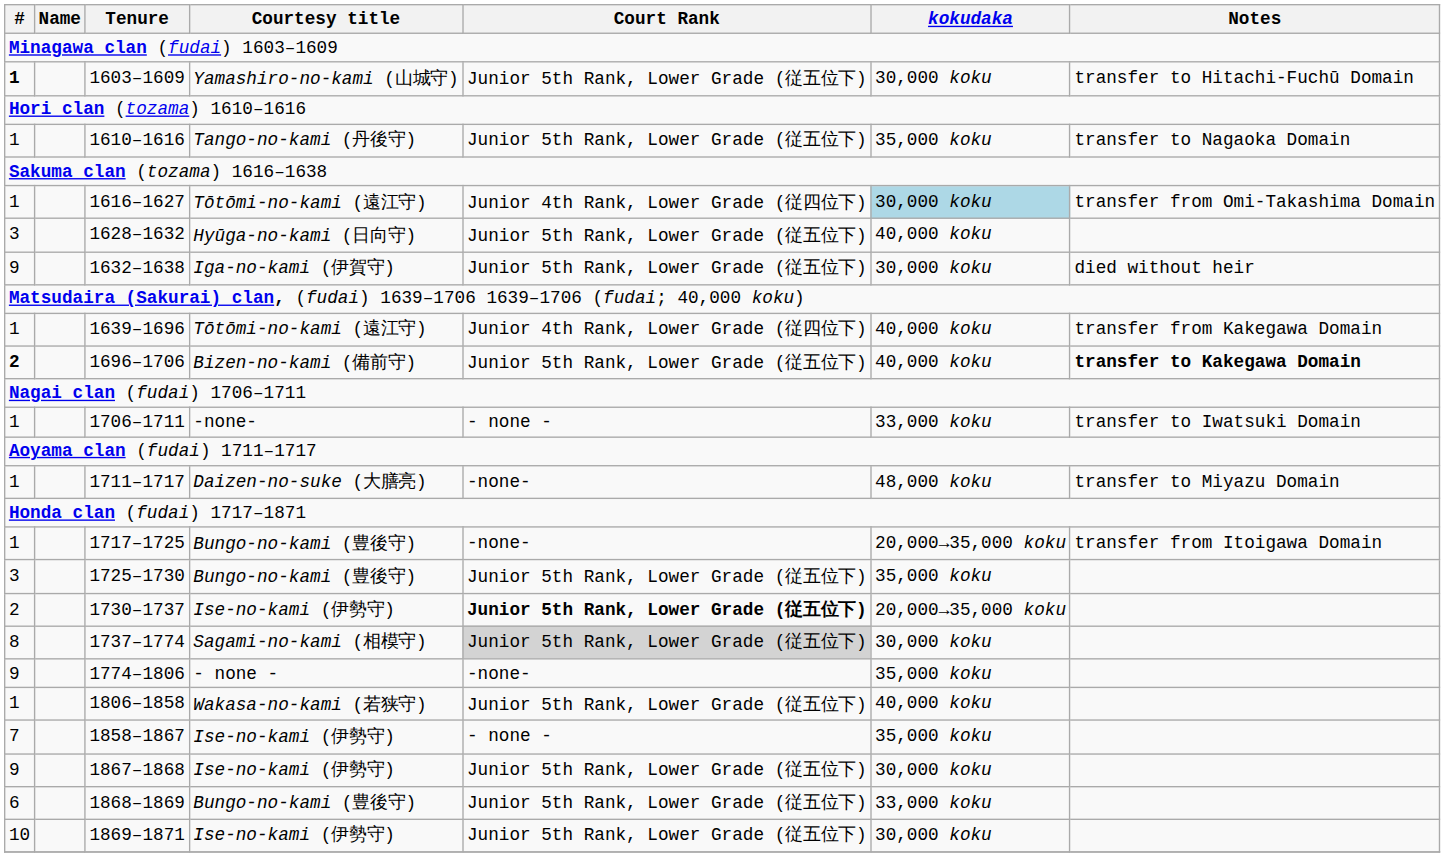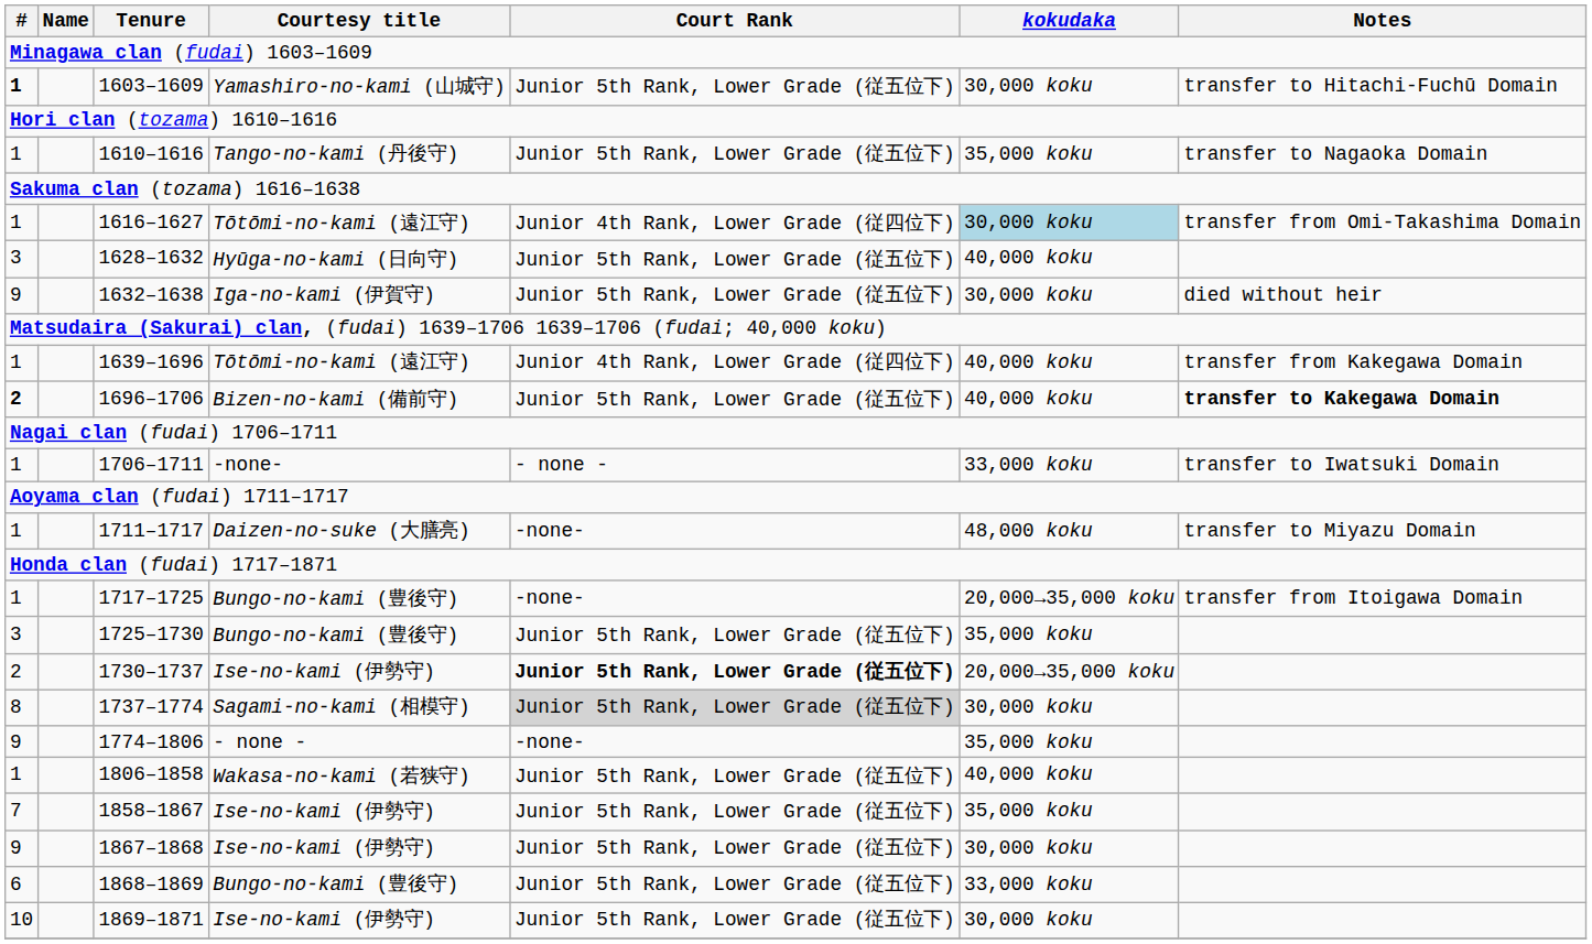1858–1867 | Court Rank: - none - -> Junior 5th Rank, Lower Grade (従五位下)
